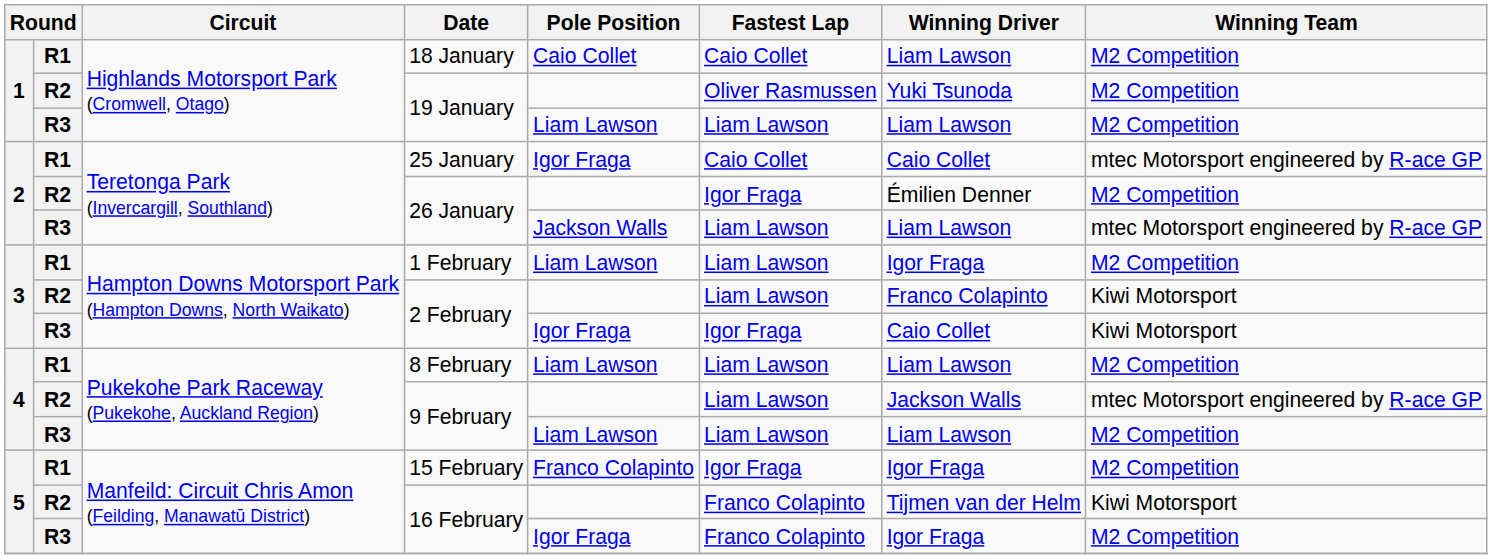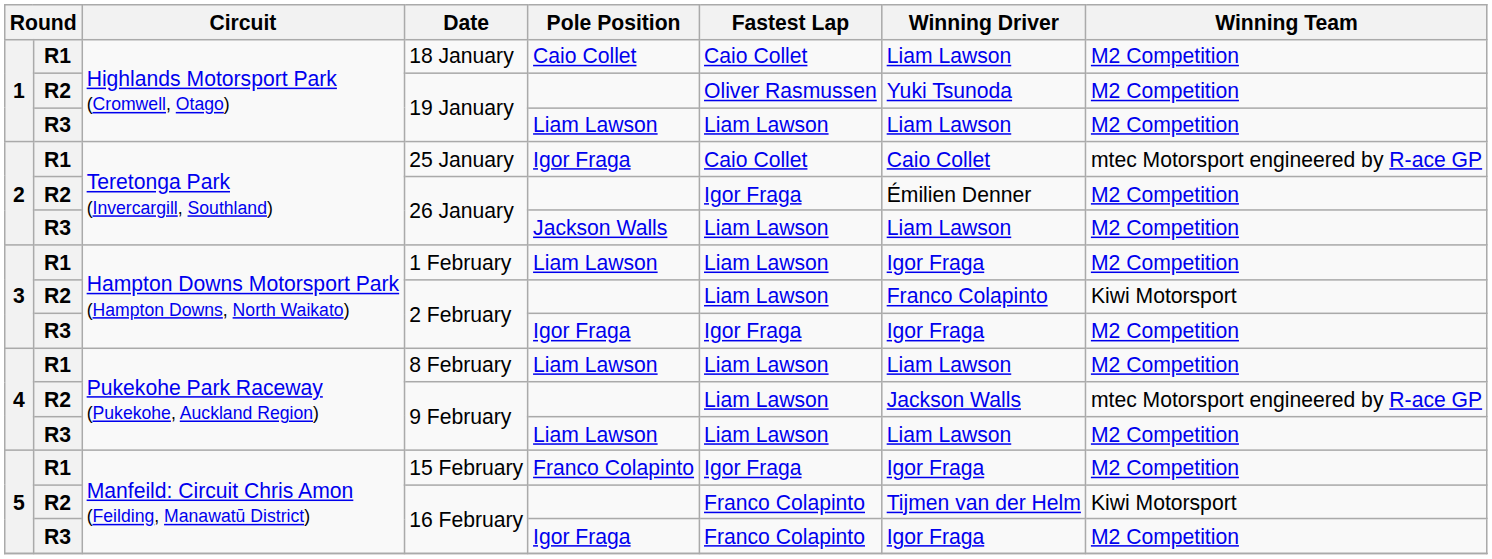R3 / 26 January | Winning Team: mtec Motorsport engineered by R-ace GP -> M2 Competition
R3 / 2 February | Winning Driver: Caio Collet -> Igor Fraga
R3 / 2 February | Winning Team: Kiwi Motorsport -> M2 Competition
